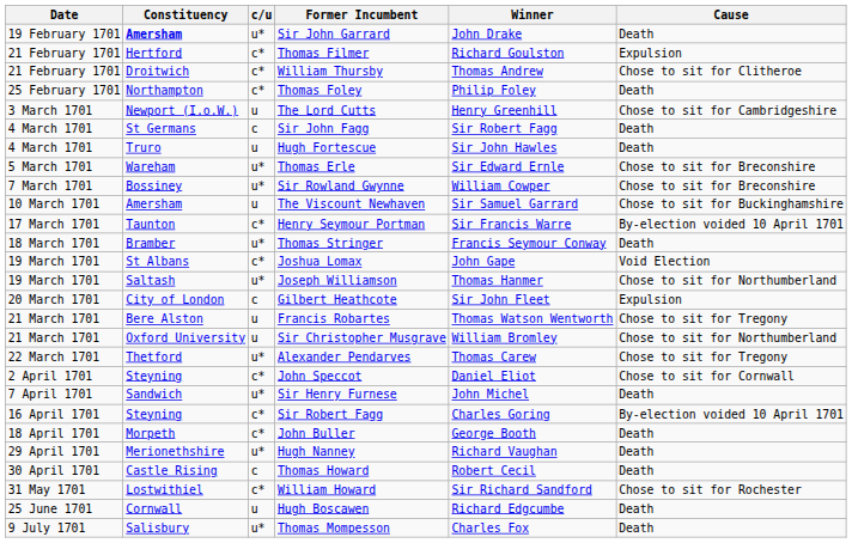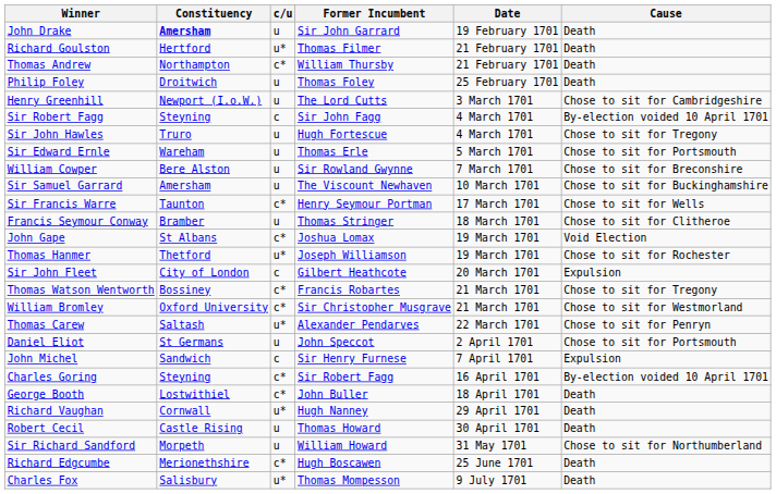columns swapped: Date <-> Winner
Sir John Garrard | c/u: u* -> u
Thomas Filmer | c/u: c* -> u*
Thomas Filmer | Cause: Expulsion -> Death
William Thursby | Constituency: Droitwich -> Northampton
William Thursby | Cause: Chose to sit for Clitheroe -> Death
Thomas Foley | Constituency: Northampton -> Droitwich
Thomas Foley | c/u: c* -> u
Sir John Fagg | Constituency: St Germans -> Steyning
Sir John Fagg | Cause: Death -> By-election voided 10 April 1701
Hugh Fortescue | Cause: Death -> Chose to sit for Tregony
Thomas Erle | c/u: u* -> u
Thomas Erle | Cause: Chose to sit for Breconshire -> Chose to sit for Portsmouth
Sir Rowland Gwynne | Constituency: Bossiney -> Bere Alston
Sir Rowland Gwynne | c/u: u* -> u
Henry Seymour Portman | Cause: By-election voided 10 April 1701 -> Chose to sit for Wells
Thomas Stringer | c/u: u* -> u
Thomas Stringer | Cause: Death -> Chose to sit for Clitheroe
Joseph Williamson | Constituency: Saltash -> Thetford
Joseph Williamson | Cause: Chose to sit for Northumberland -> Chose to sit for Rochester
Francis Robartes | Constituency: Bere Alston -> Bossiney
Francis Robartes | c/u: u -> c*
Sir Christopher Musgrave | c/u: u -> c*
Sir Christopher Musgrave | Cause: Chose to sit for Northumberland -> Chose to sit for Westmorland
Alexander Pendarves | Constituency: Thetford -> Saltash
Alexander Pendarves | Cause: Chose to sit for Tregony -> Chose to sit for Penryn
John Speccot | Constituency: Steyning -> St Germans
John Speccot | c/u: c* -> u
John Speccot | Cause: Chose to sit for Cornwall -> Chose to sit for Portsmouth
Sir Henry Furnese | c/u: u* -> c
Sir Henry Furnese | Cause: Death -> Expulsion
John Buller | Constituency: Morpeth -> Lostwithiel
Hugh Nanney | Constituency: Merionethshire -> Cornwall
Thomas Howard | c/u: c -> u
William Howard | Constituency: Lostwithiel -> Morpeth
William Howard | c/u: c* -> u
William Howard | Cause: Chose to sit for Rochester -> Chose to sit for Northumberland
Hugh Boscawen | Constituency: Cornwall -> Merionethshire
Hugh Boscawen | c/u: u -> c*
